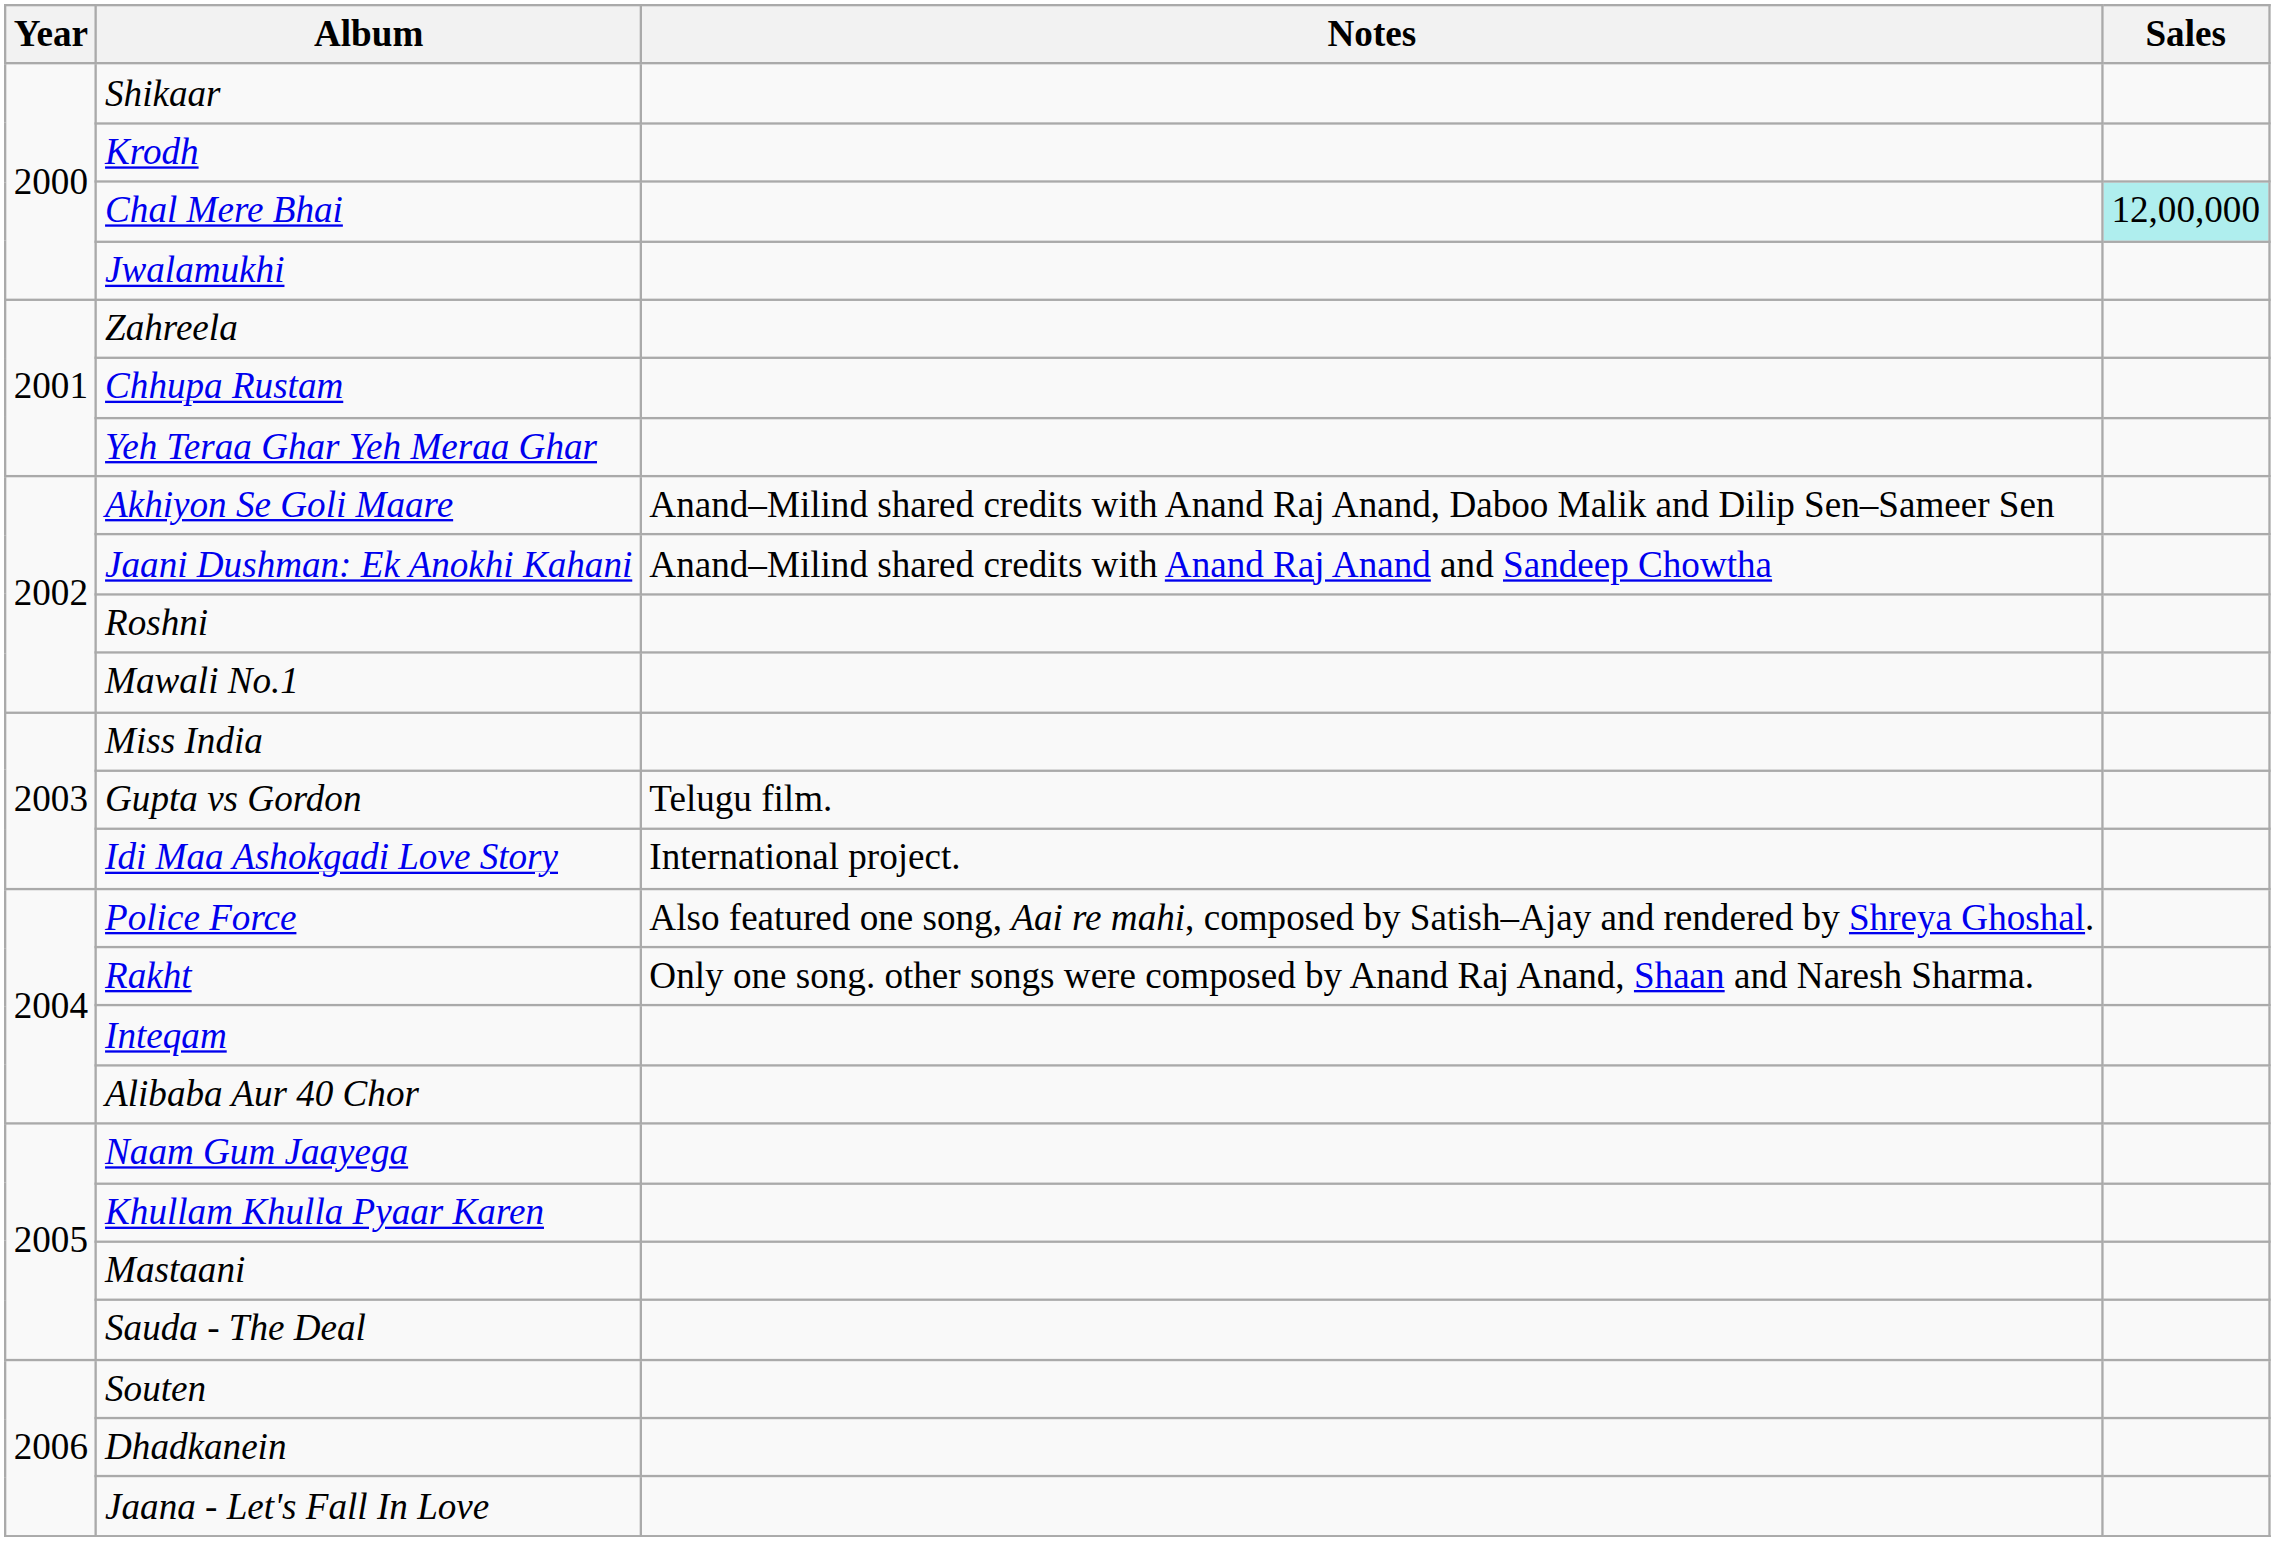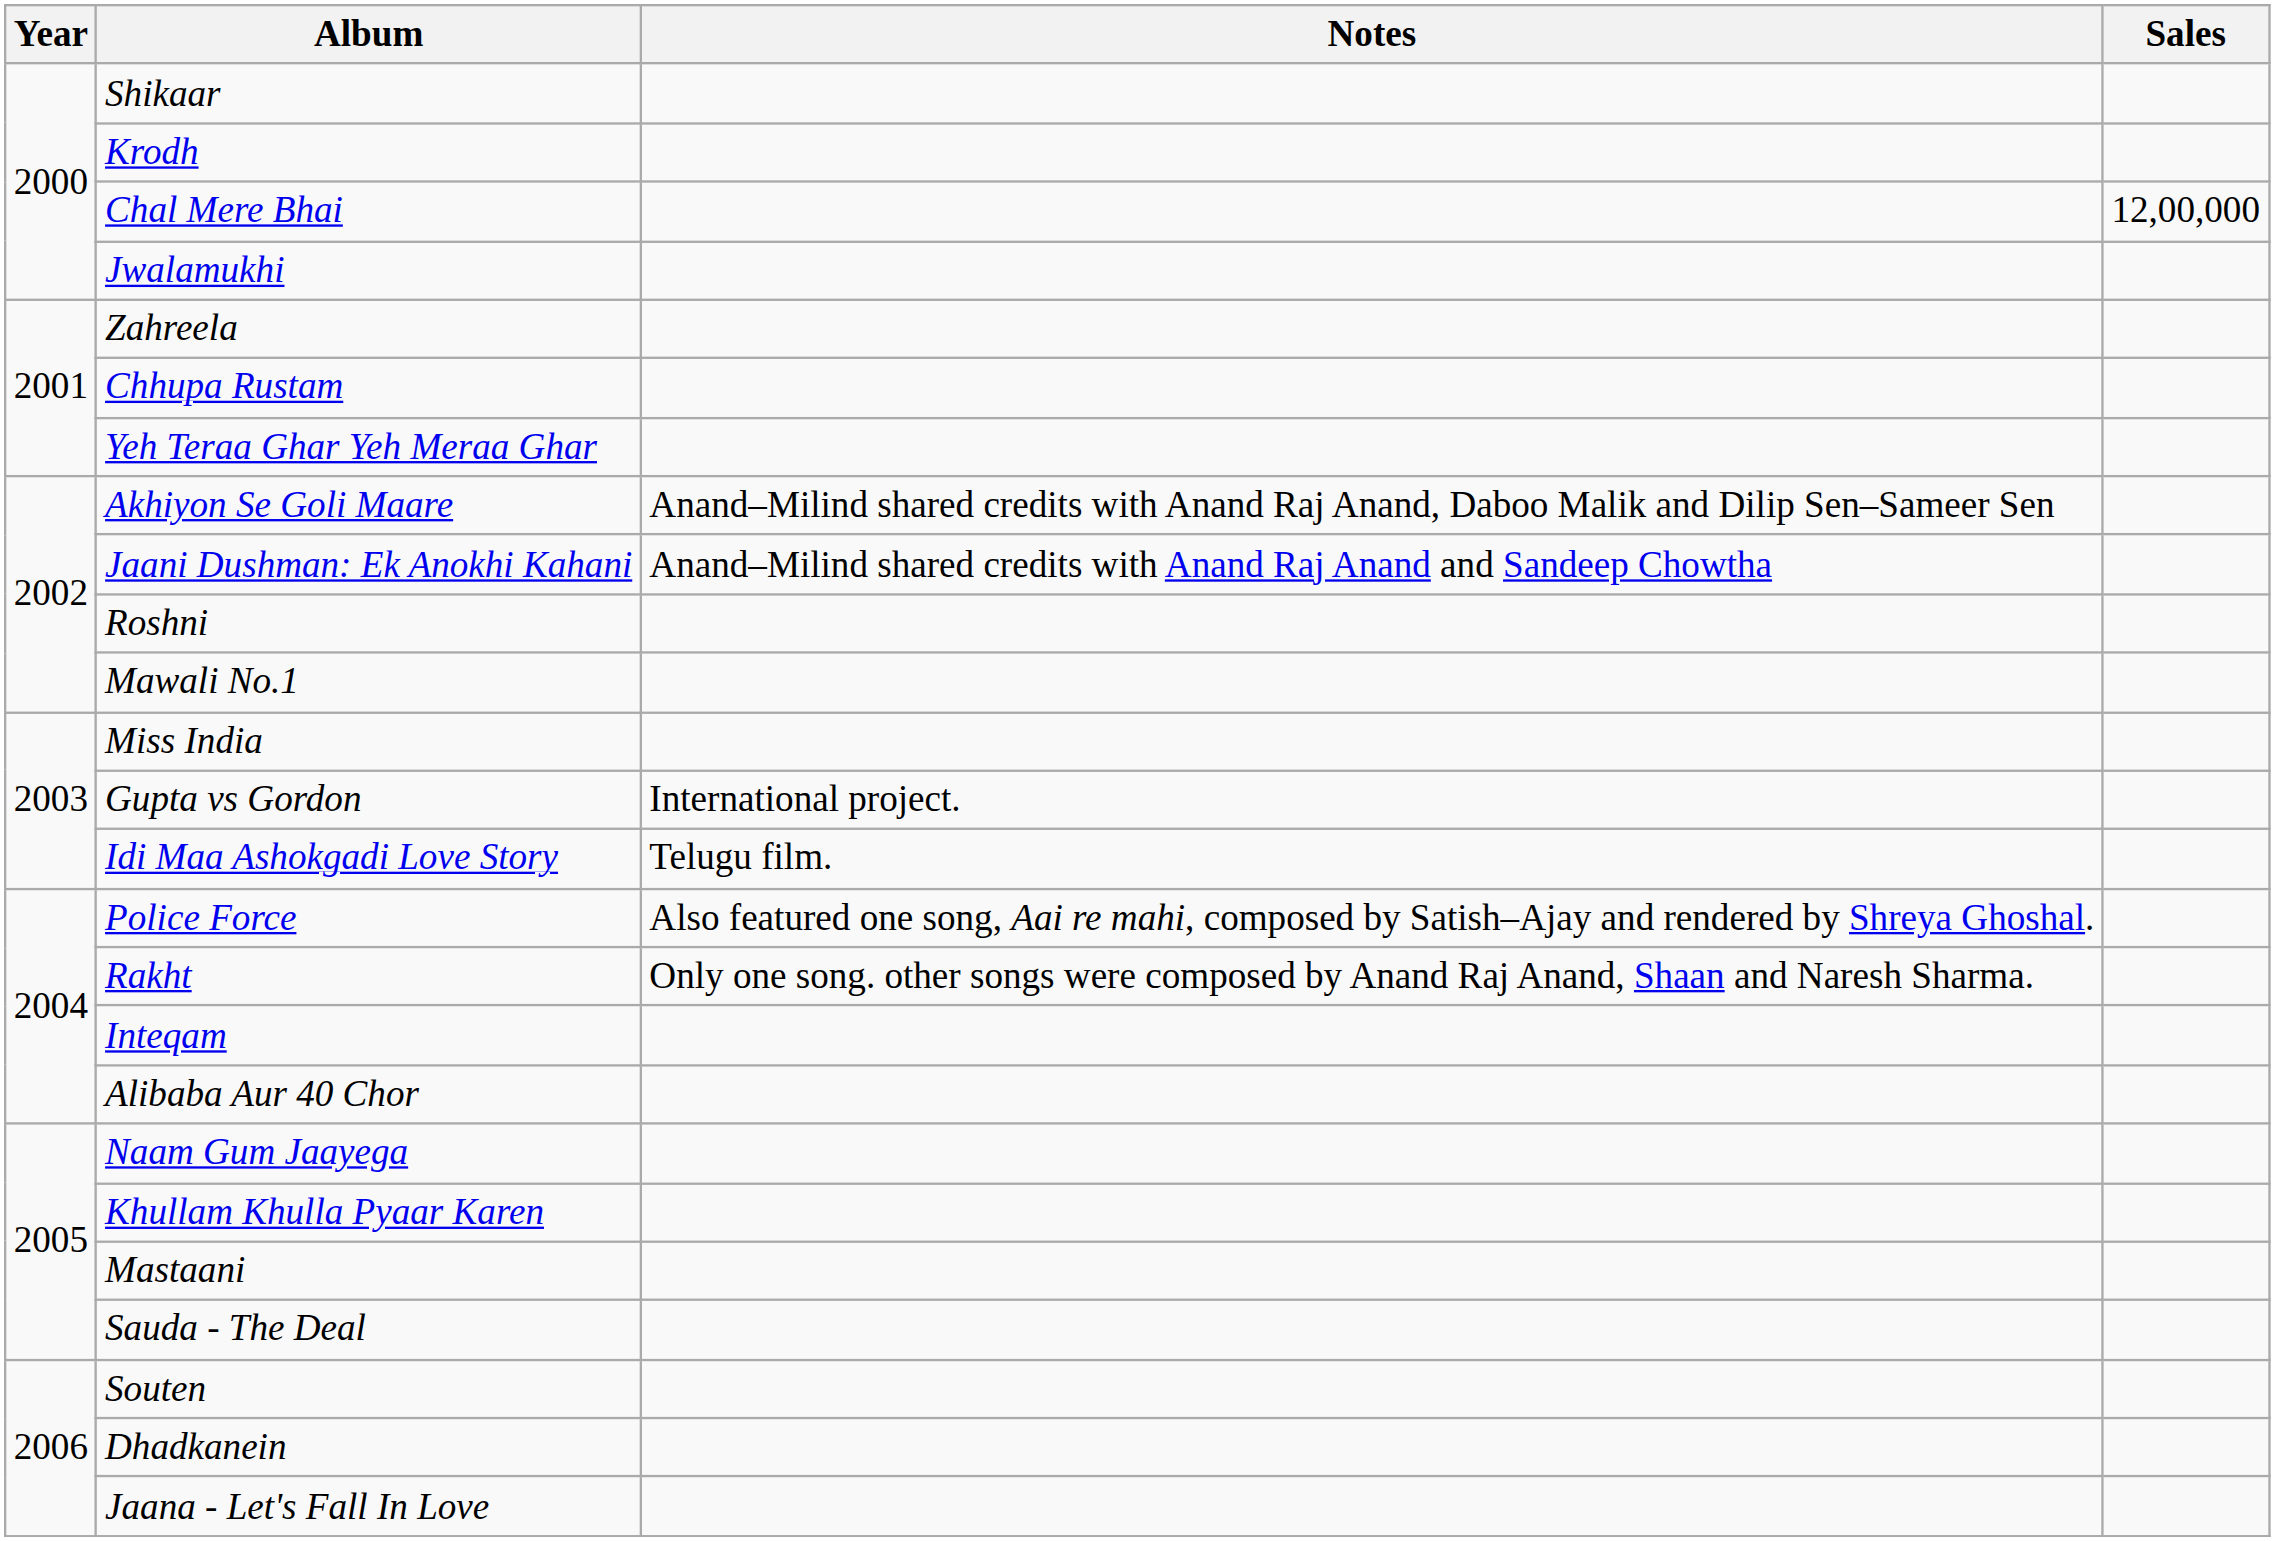Chal Mere Bhai | Sales: paleturquoise background -> no background
Gupta vs Gordon | Notes: Telugu film. -> International project.
Idi Maa Ashokgadi Love Story | Notes: International project. -> Telugu film.
